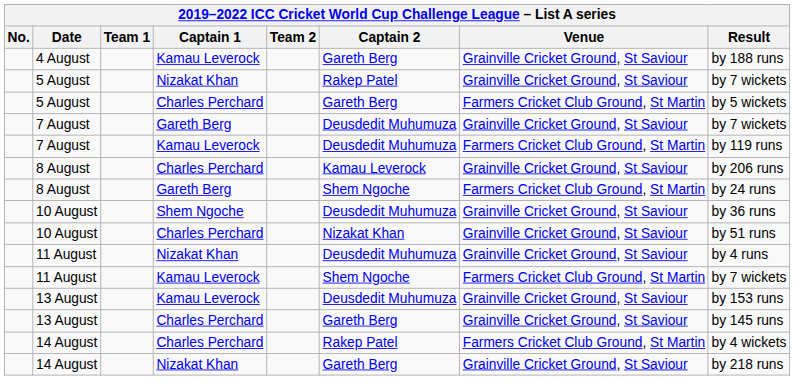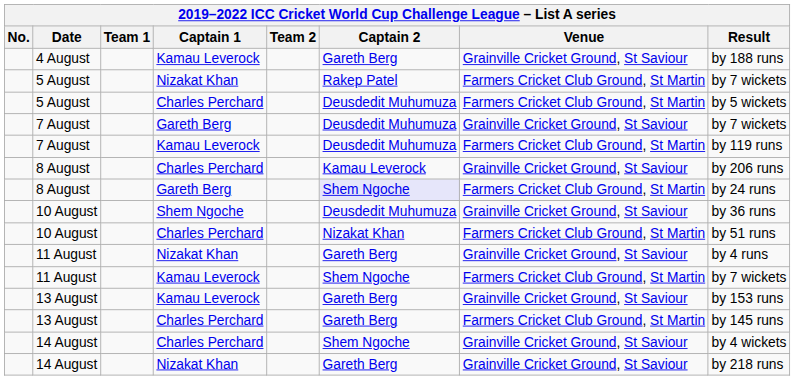5 August / Nizakat Khan | Venue: Grainville Cricket Ground, St Saviour -> Farmers Cricket Club Ground, St Martin
5 August / Charles Perchard | Captain 2: Gareth Berg -> Deusdedit Muhumuza
8 August / Gareth Berg | Captain 2: no background -> lavender background
10 August / Charles Perchard | Venue: Grainville Cricket Ground, St Saviour -> Farmers Cricket Club Ground, St Martin
11 August / Nizakat Khan | Captain 2: Deusdedit Muhumuza -> Gareth Berg
13 August / Kamau Leverock | Captain 2: Deusdedit Muhumuza -> Gareth Berg
13 August / Charles Perchard | Venue: Grainville Cricket Ground, St Saviour -> Farmers Cricket Club Ground, St Martin
14 August / Charles Perchard | Captain 2: Rakep Patel -> Shem Ngoche
14 August / Charles Perchard | Venue: Farmers Cricket Club Ground, St Martin -> Grainville Cricket Ground, St Saviour
